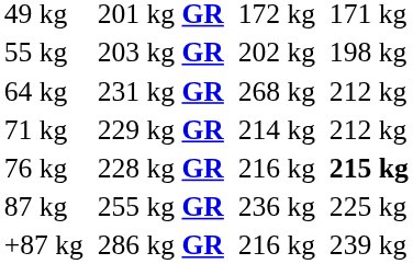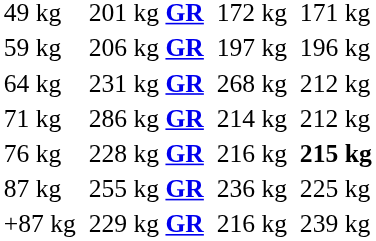- row: 55 kg | 203 kg GR | 202 kg | 198 kg
+ row: 59 kg | 206 kg GR | 197 kg | 196 kg
71 kg | column 3: 229 kg GR -> 286 kg GR
+87 kg | column 3: 286 kg GR -> 229 kg GR
